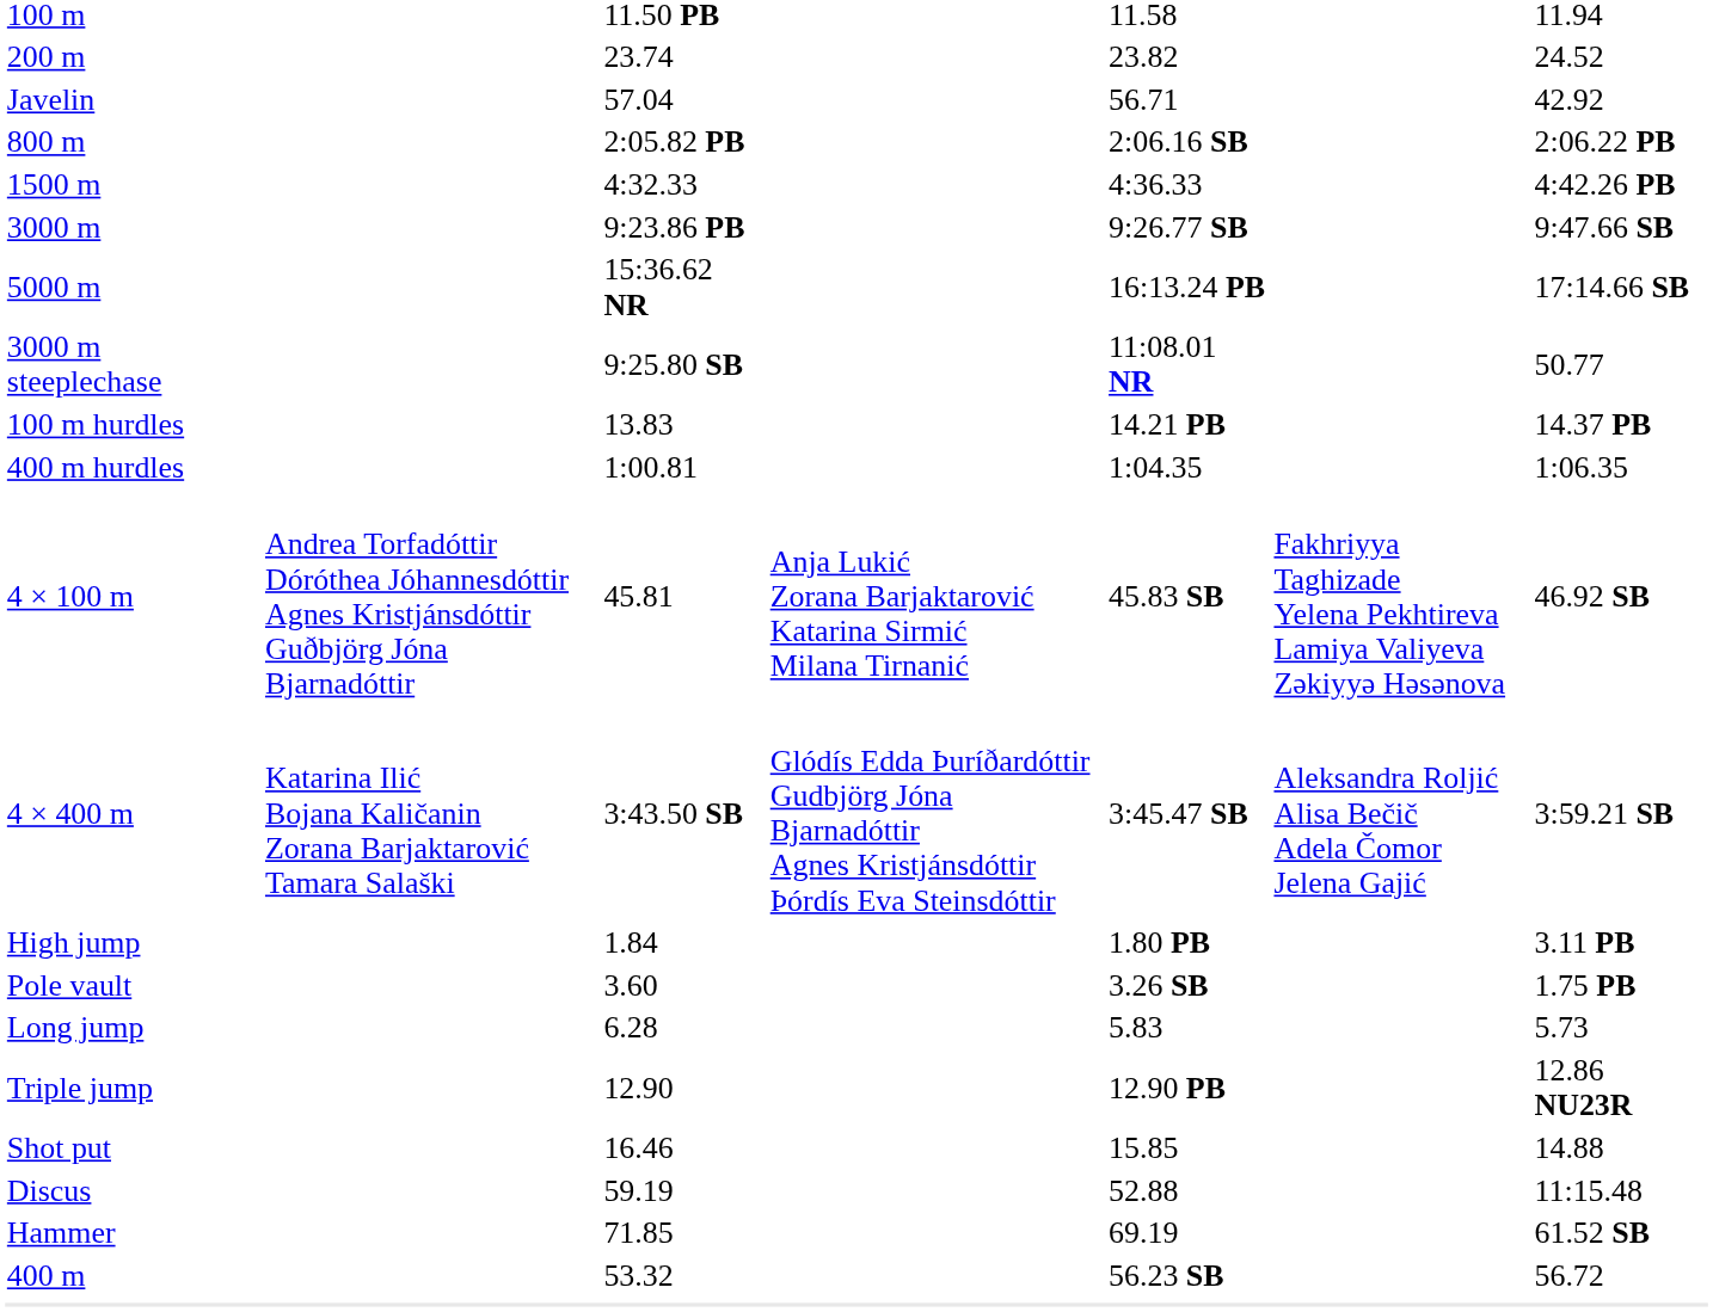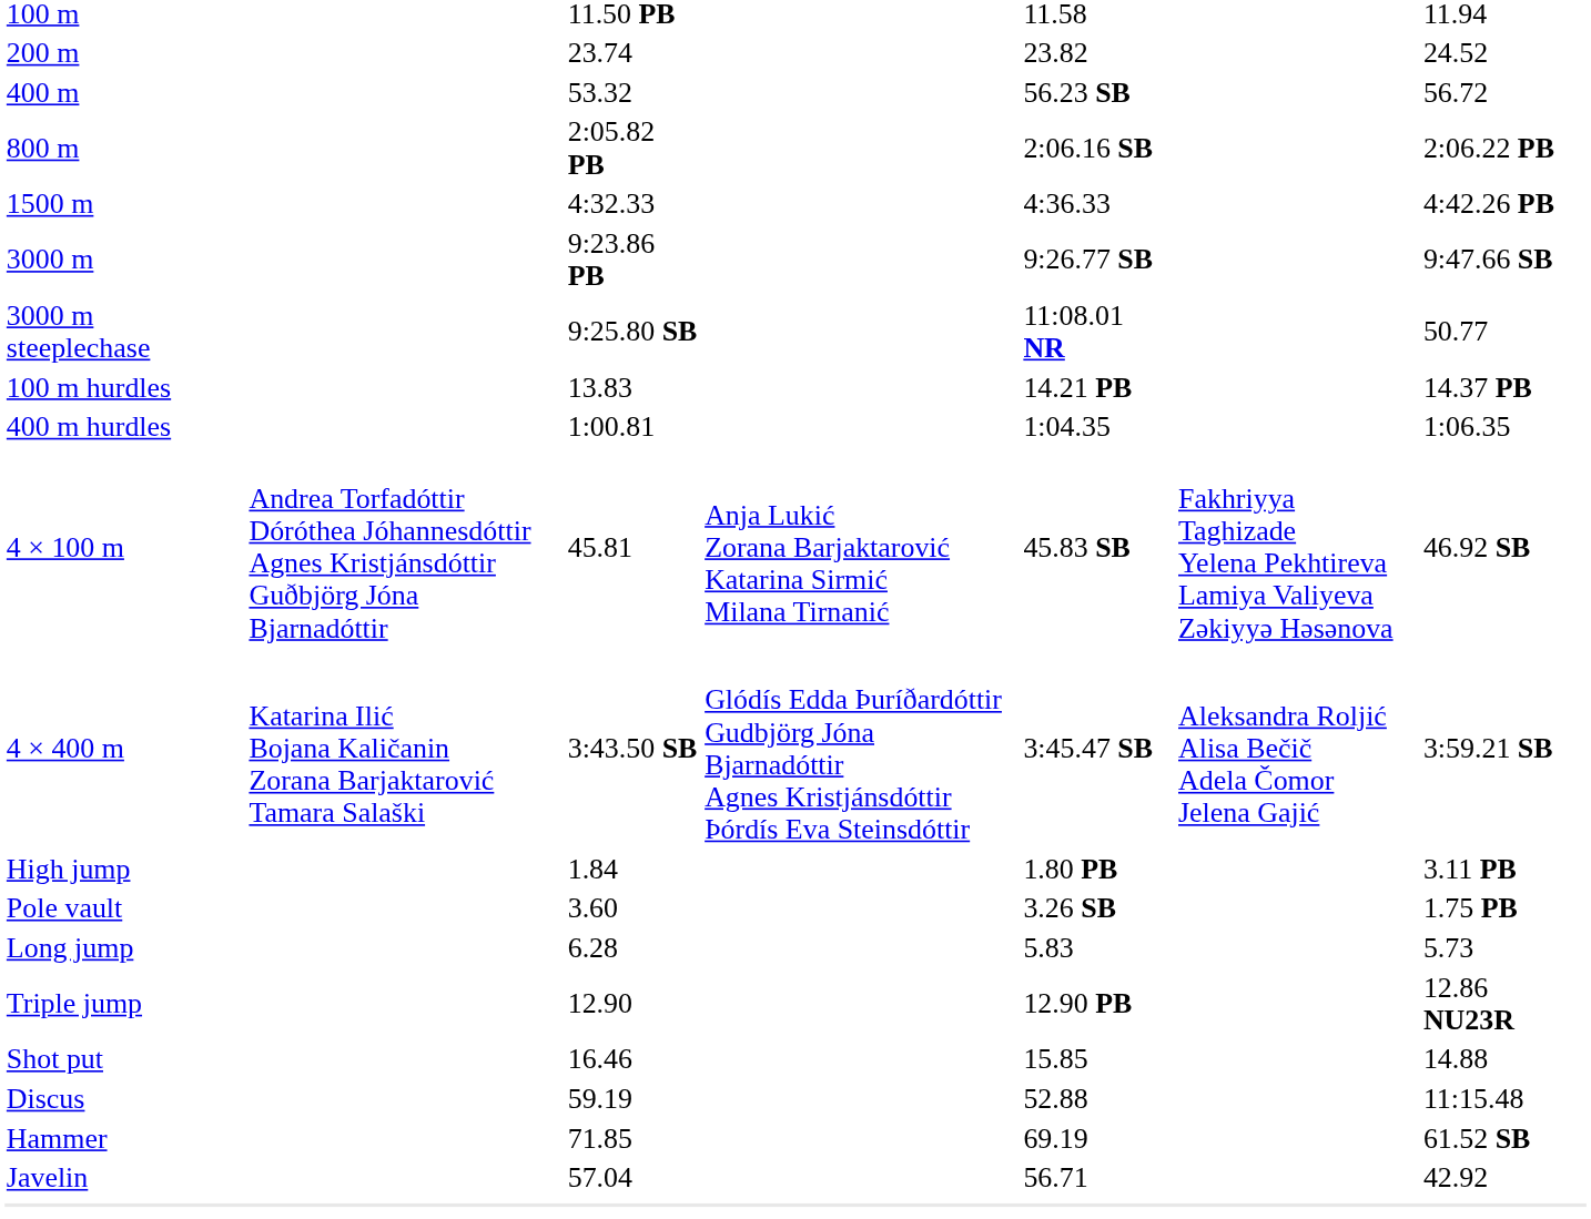rows swapped: 400 m <-> Javelin
- row: 5000 m | 15:36.62 NR | 16:13.24 PB | 17:14.66 SB
